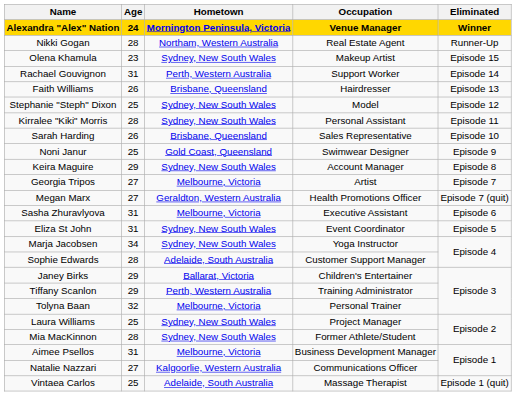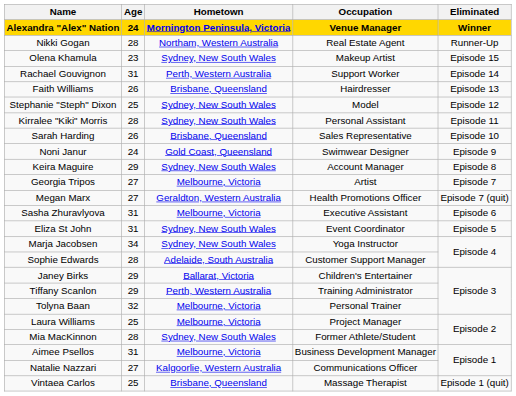Noni Janur | Age: 25 -> 24
Laura Williams | Hometown: Sydney, New South Wales -> Melbourne, Victoria
Vintaea Carlos | Hometown: Adelaide, South Australia -> Brisbane, Queensland
